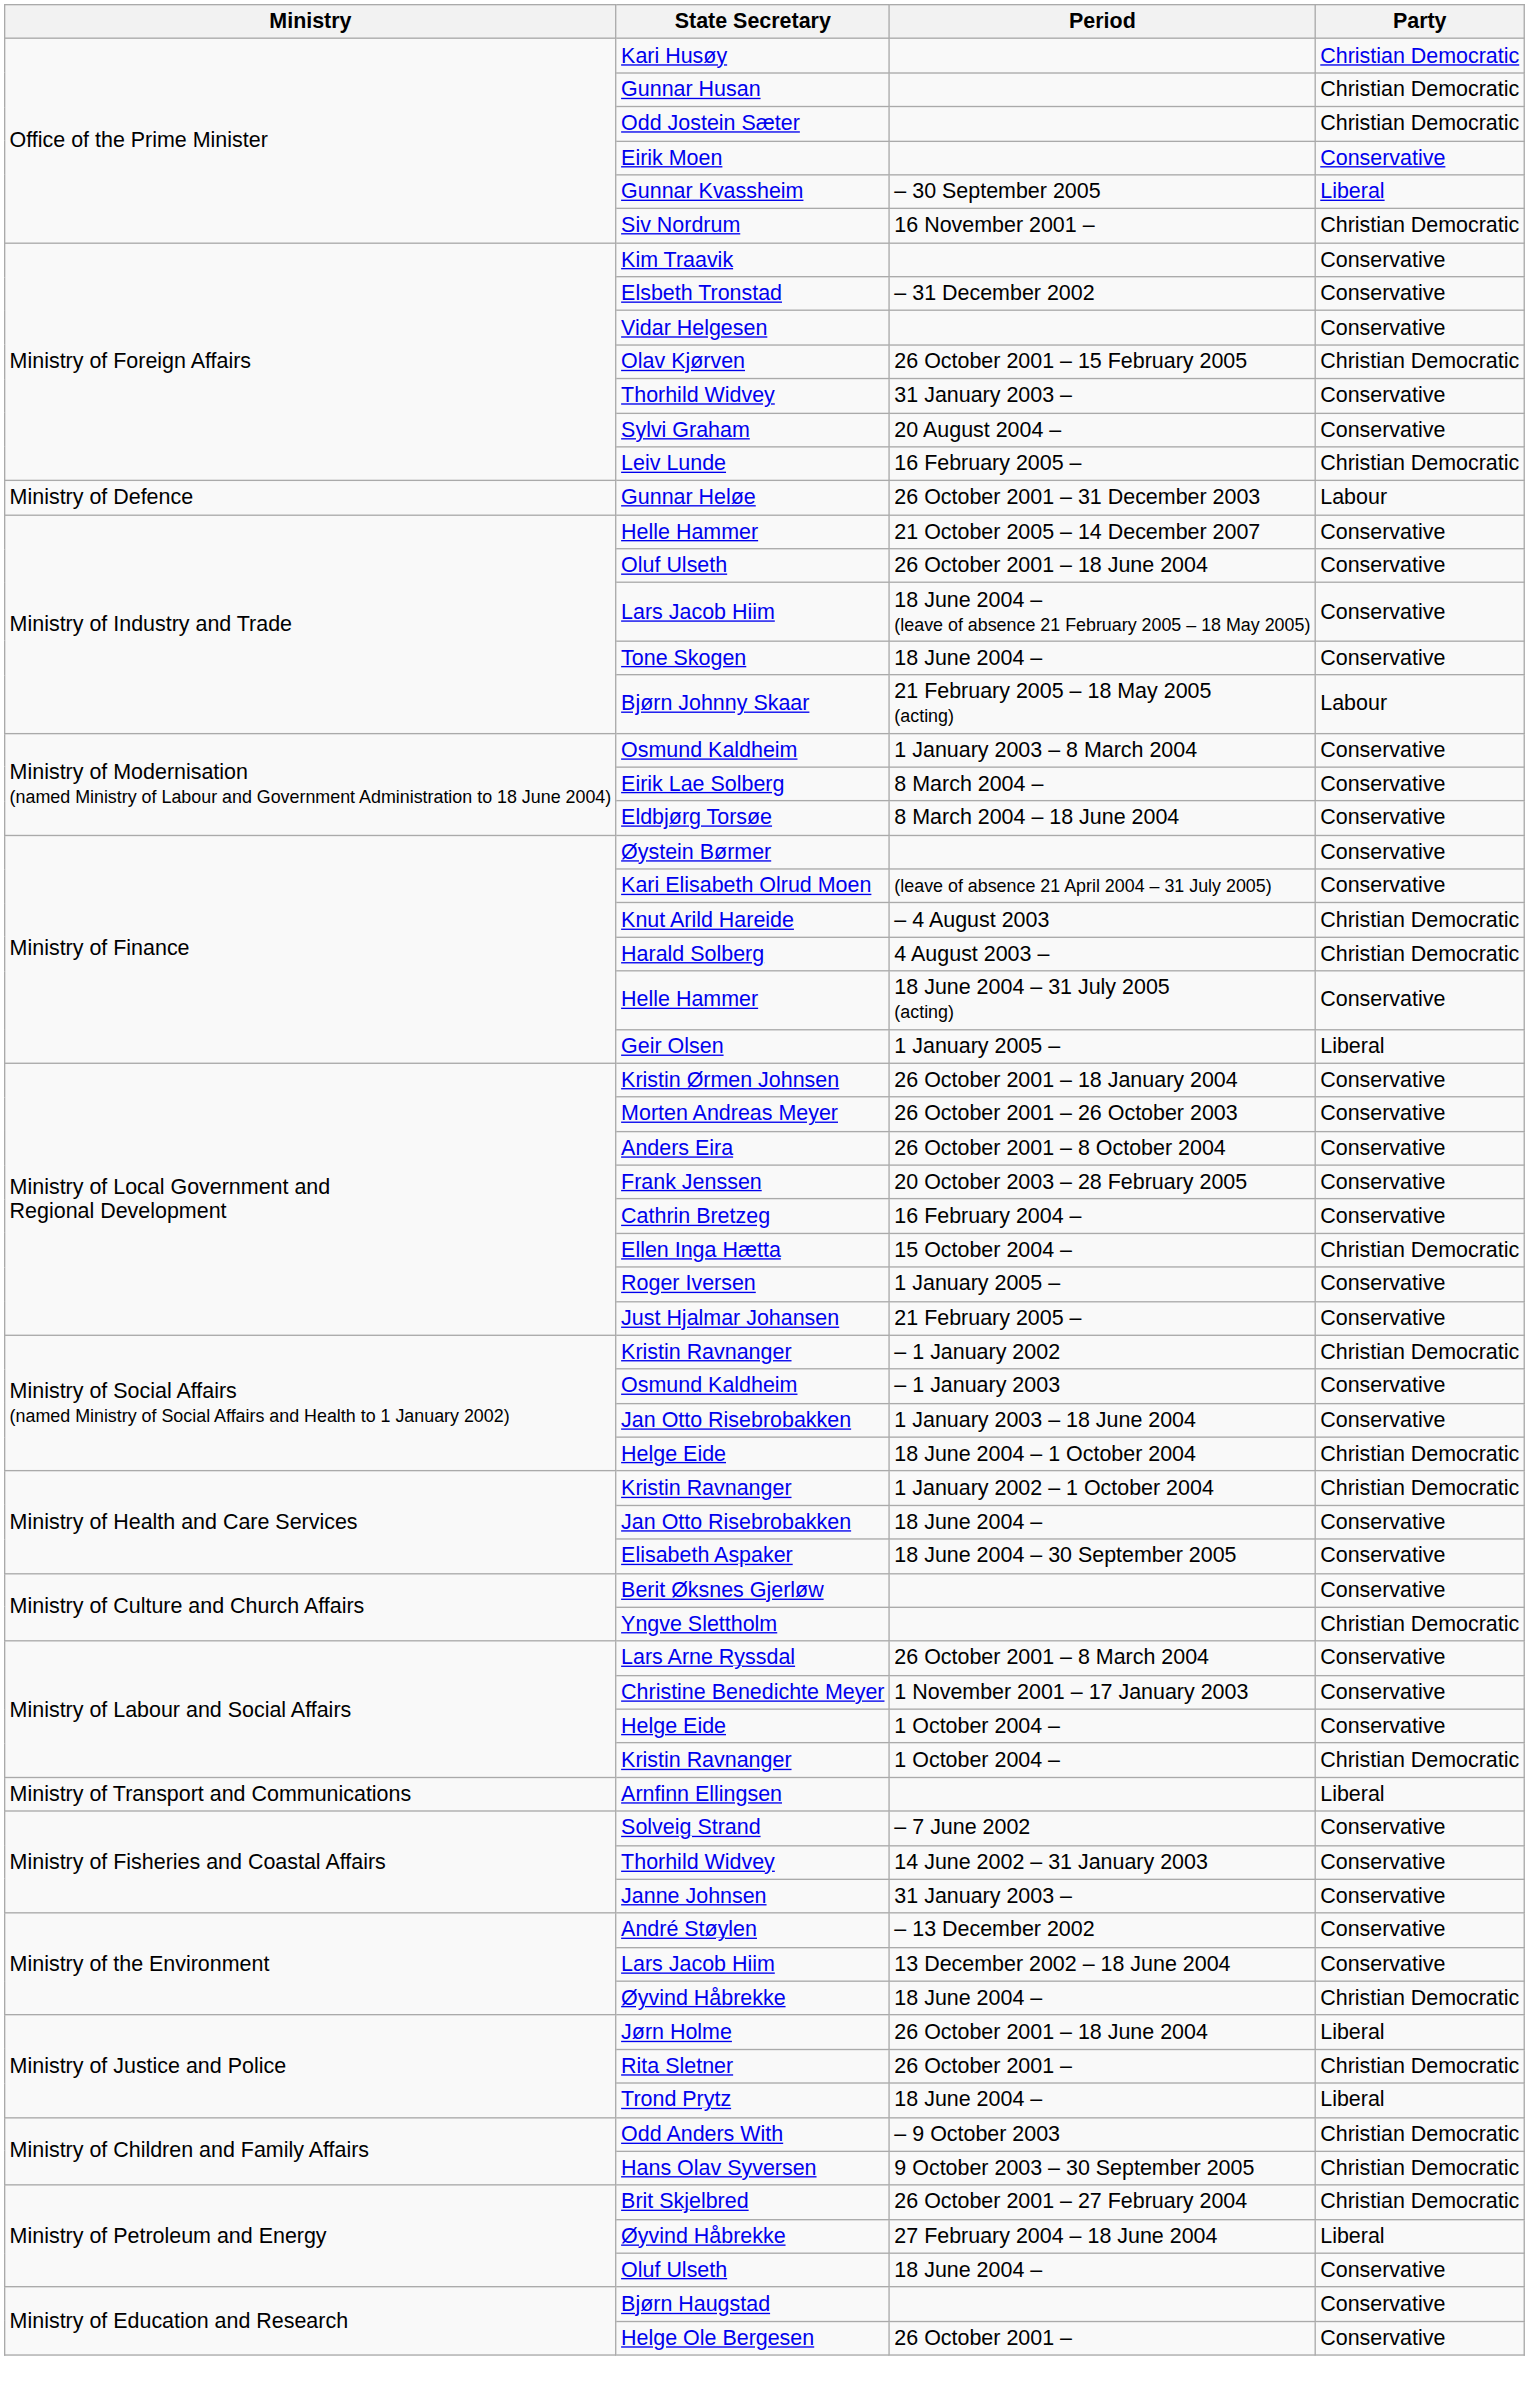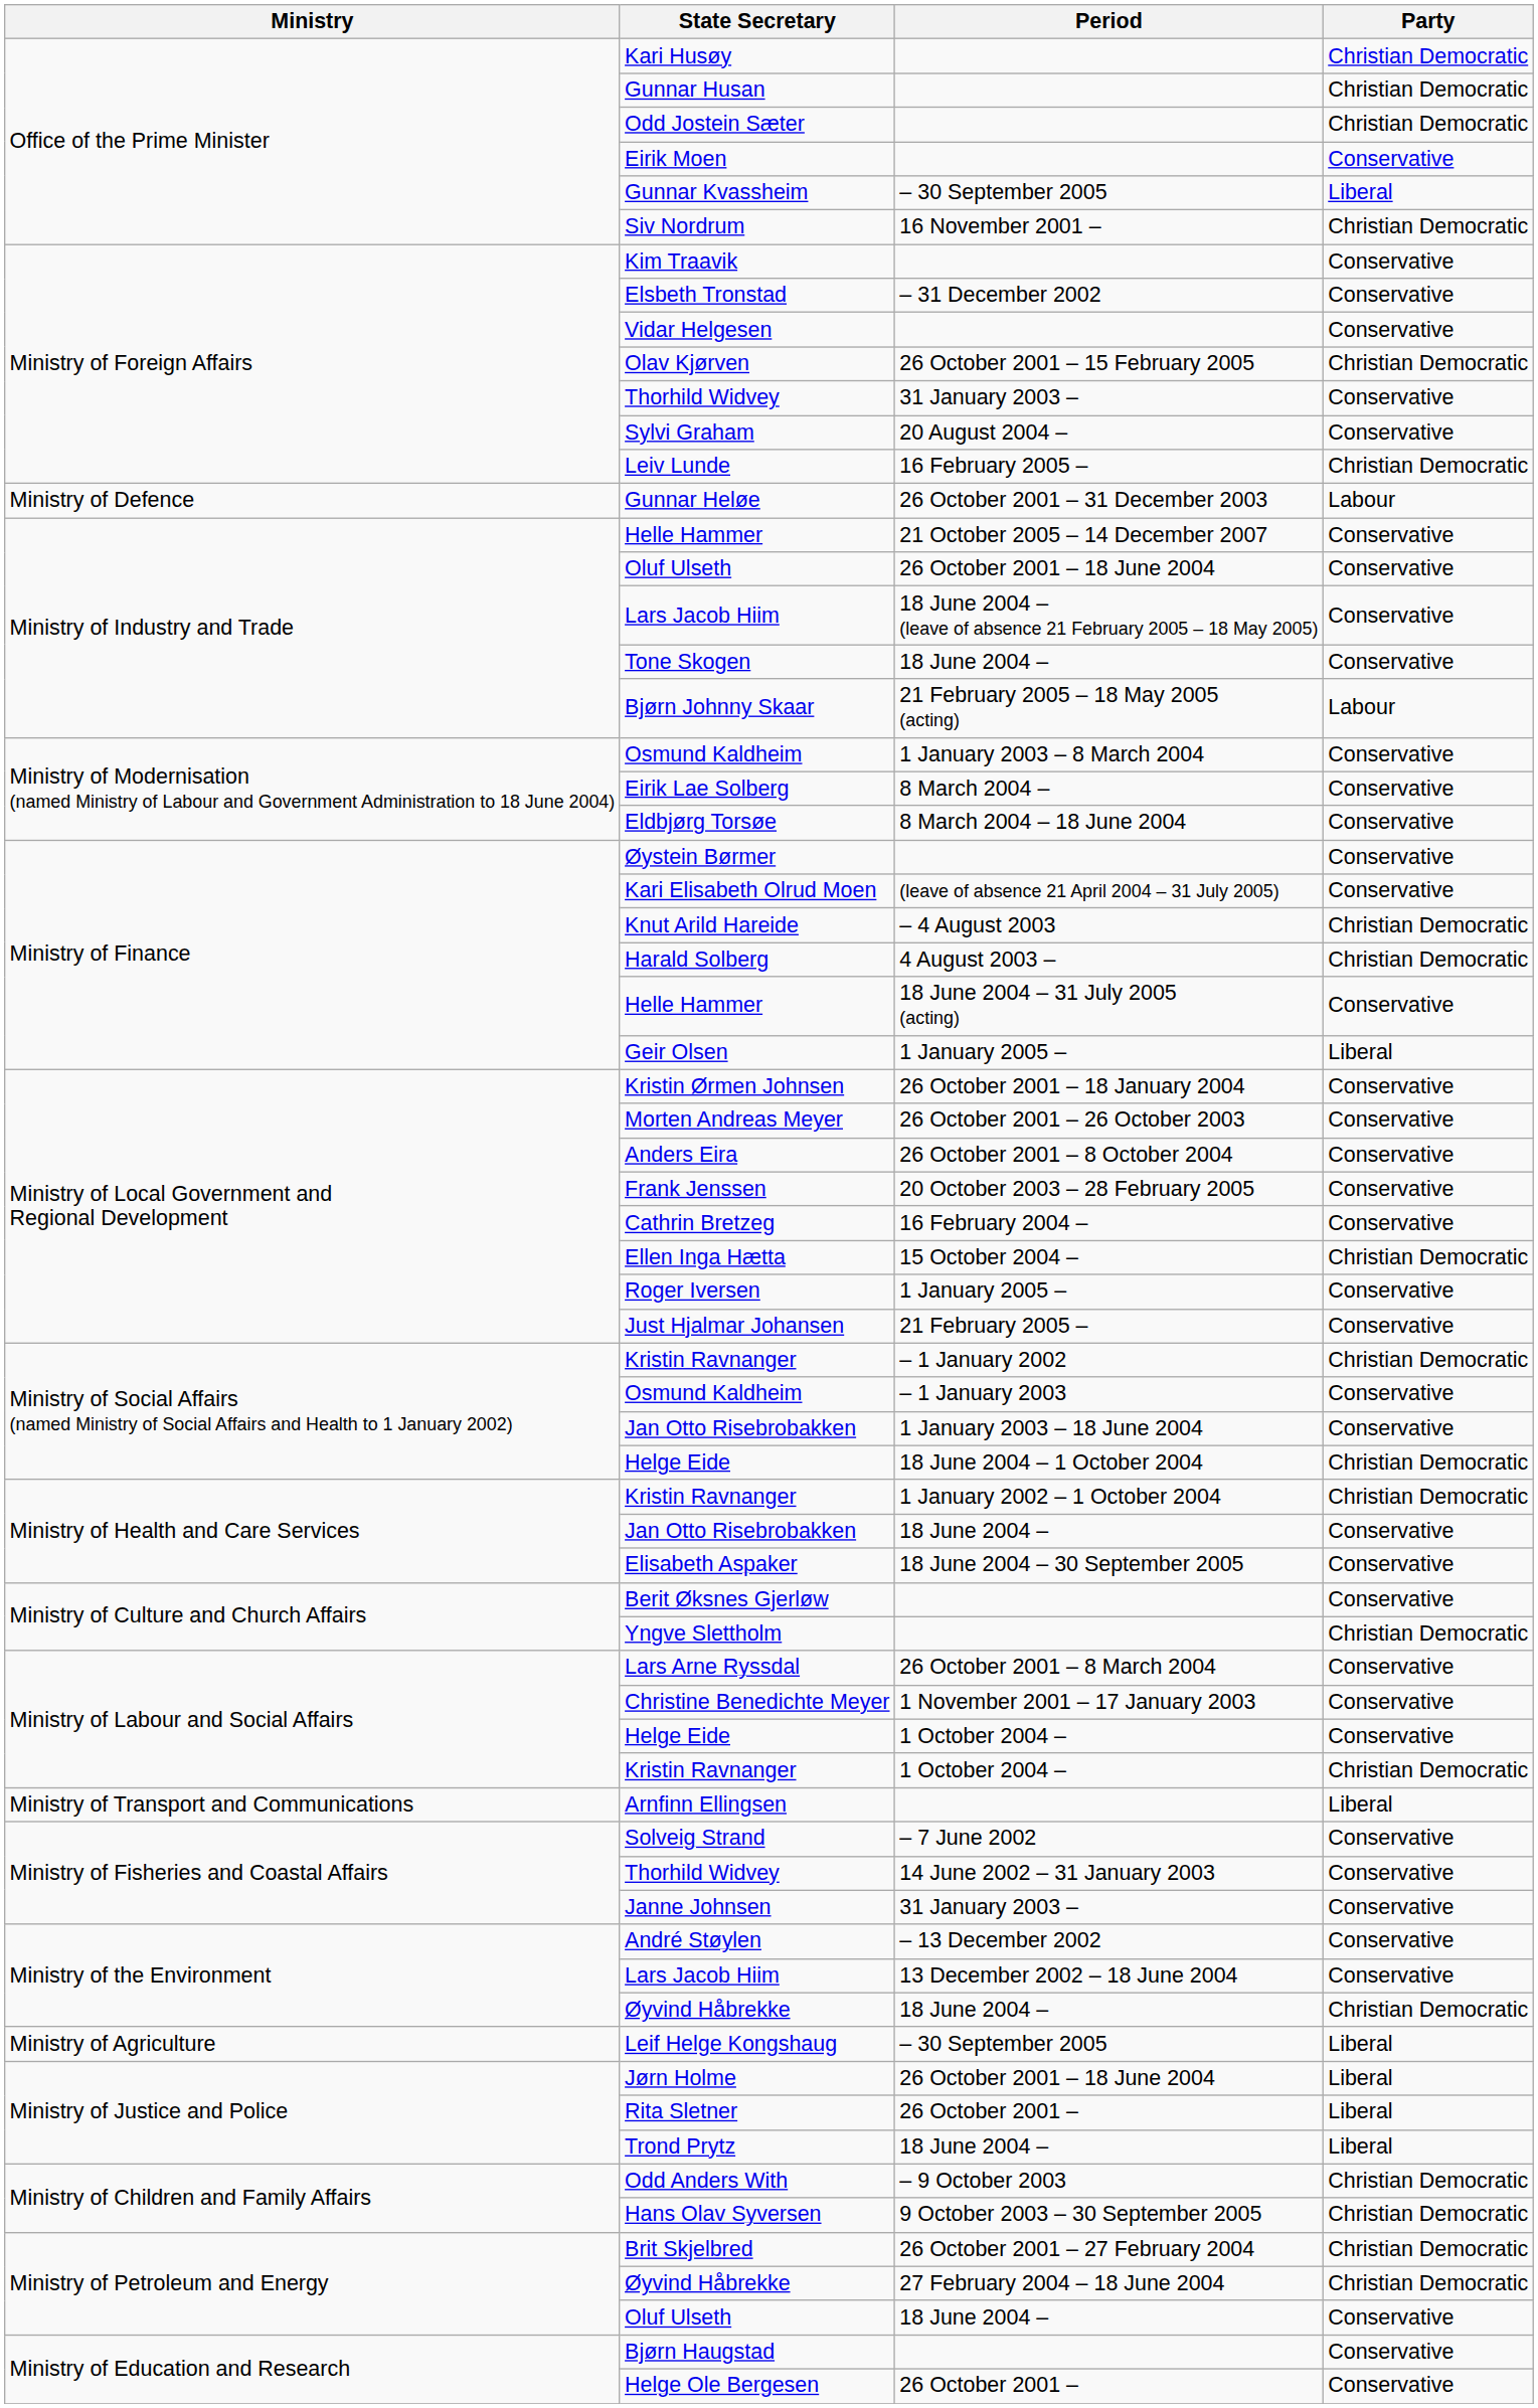+ row: Ministry of Agriculture | Leif Helge Kongshaug | – 30 September 2005 | Liberal
Rita Sletner | Party: Christian Democratic -> Liberal
Øyvind Håbrekke / 27 February 2004 – 18 June 2004 | Party: Liberal -> Christian Democratic
